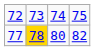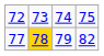77 | column 3: 80 -> 79
